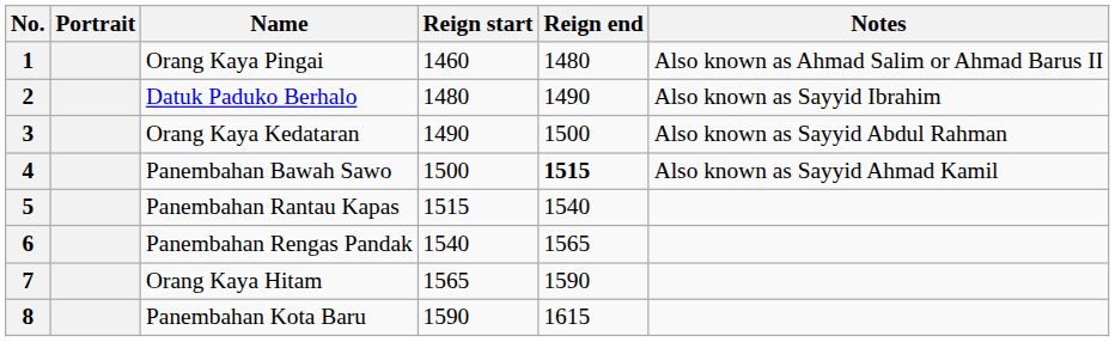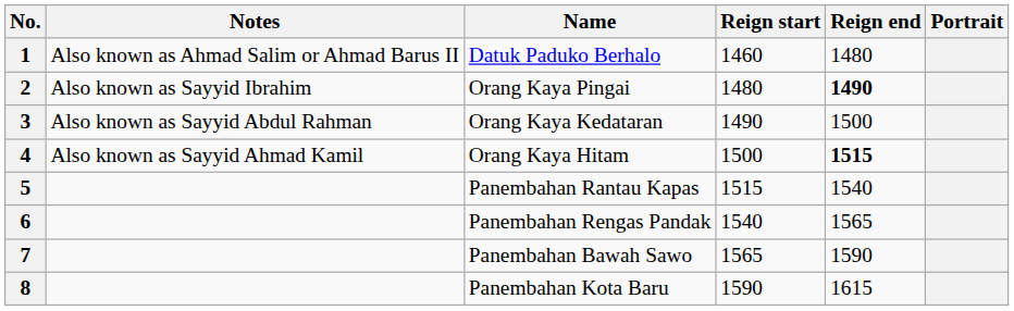columns swapped: Portrait <-> Notes
1 | Name: Orang Kaya Pingai -> Datuk Paduko Berhalo
2 | Name: Datuk Paduko Berhalo -> Orang Kaya Pingai
2 | Reign end: normal -> bold
4 | Name: Panembahan Bawah Sawo -> Orang Kaya Hitam
7 | Name: Orang Kaya Hitam -> Panembahan Bawah Sawo
